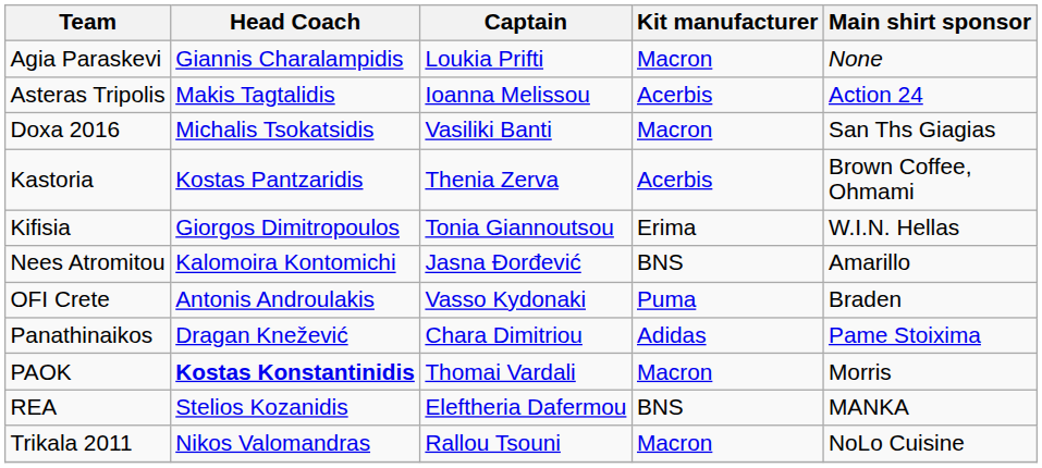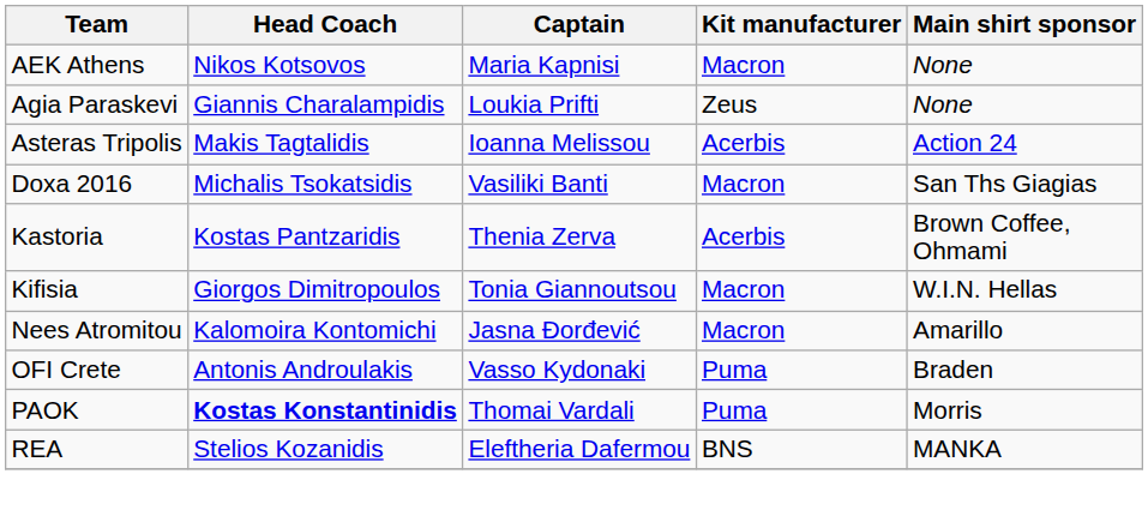+ row: AEK Athens | Nikos Kotsovos | Maria Kapnisi | Macron | None
Agia Paraskevi | Kit manufacturer: Macron -> Zeus
Kifisia | Kit manufacturer: Erima -> Macron
Nees Atromitou | Kit manufacturer: BNS -> Macron
- row: Panathinaikos | Dragan Knežević | Chara Dimitriou | Adidas | Pame Stoixima
PAOK | Kit manufacturer: Macron -> Puma
- row: Trikala 2011 | Nikos Valomandras | Rallou Tsouni | Macron | NoLo Cuisine
